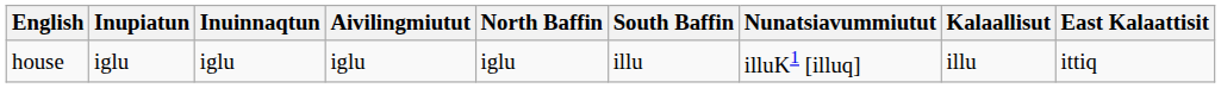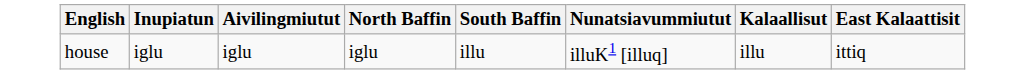- column: Inuinnaqtun | iglu
